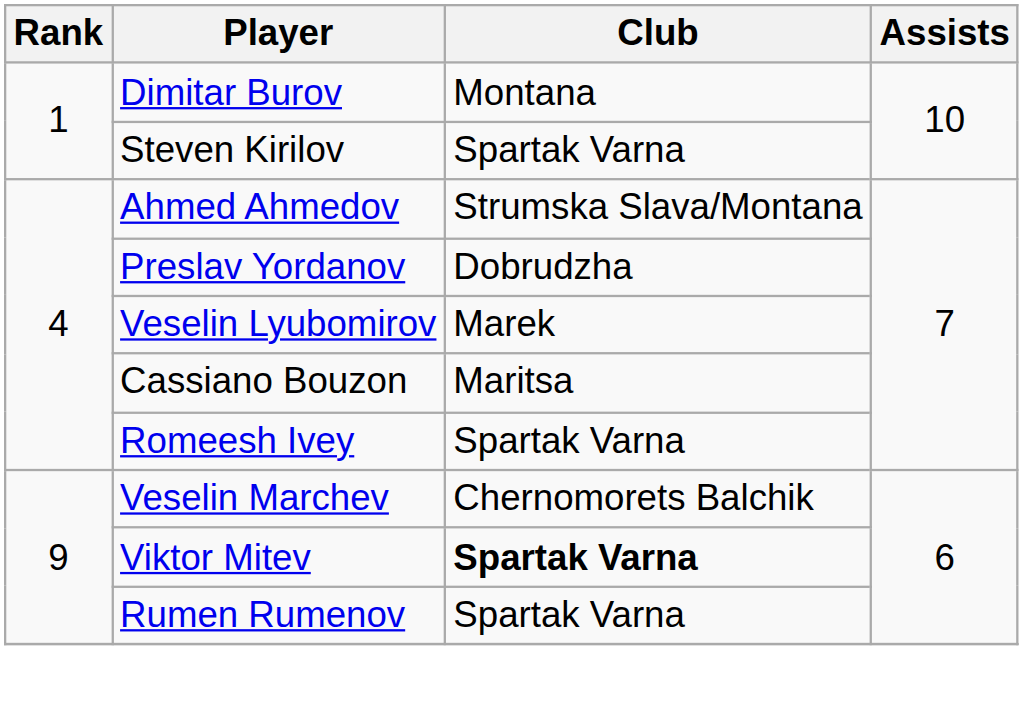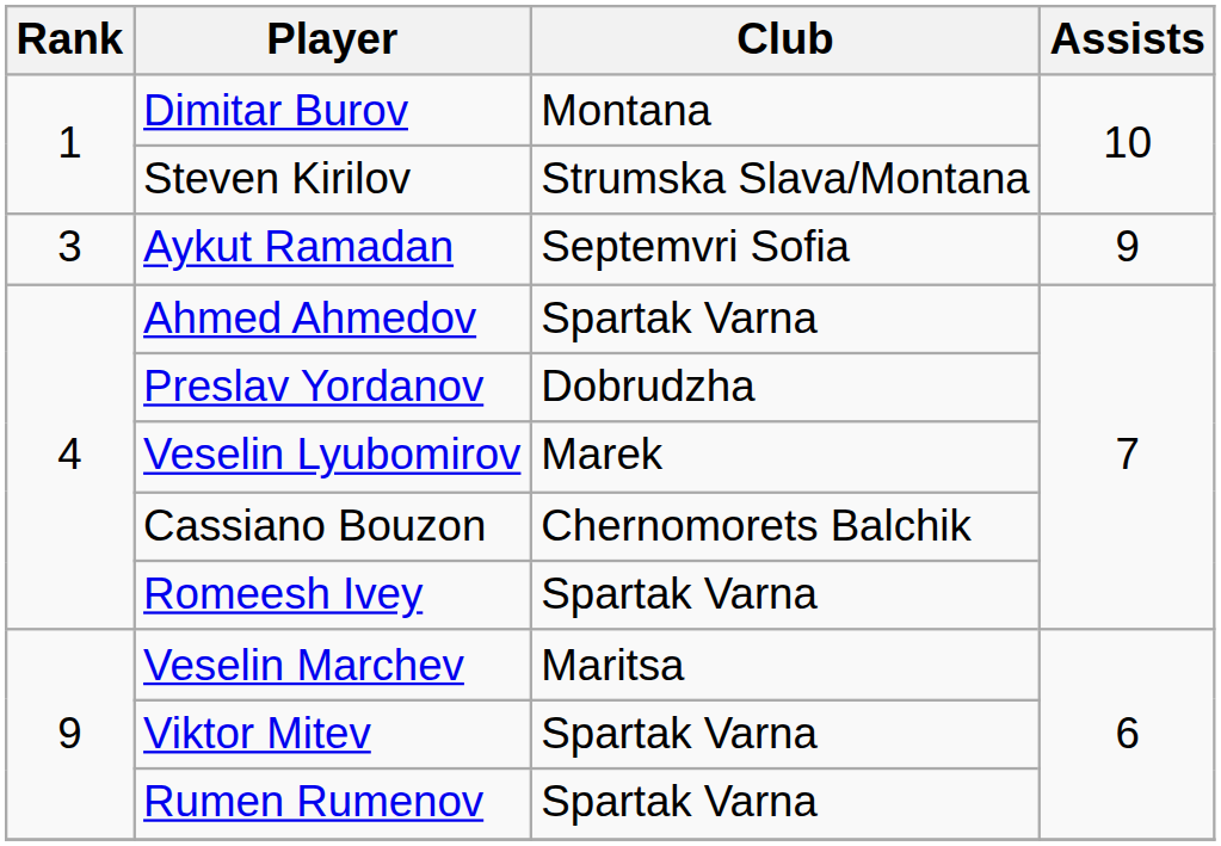Steven Kirilov | Club: Spartak Varna -> Strumska Slava/Montana
+ row: 3 | Aykut Ramadan | Septemvri Sofia | 9
Ahmed Ahmedov | Club: Strumska Slava/Montana -> Spartak Varna
Cassiano Bouzon | Club: Maritsa -> Chernomorets Balchik
Veselin Marchev | Club: Chernomorets Balchik -> Maritsa
Viktor Mitev | Club: bold -> normal
